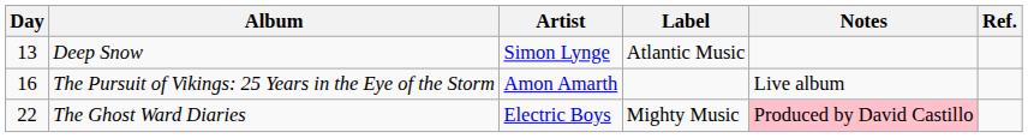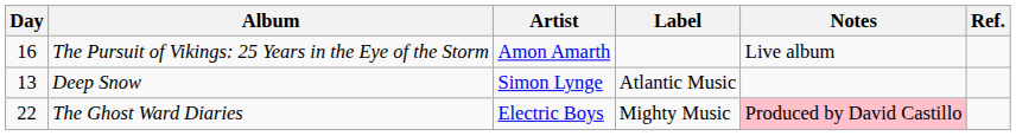rows swapped: Deep Snow <-> The Pursuit of Vikings: 25 Years in the Eye of the Storm
